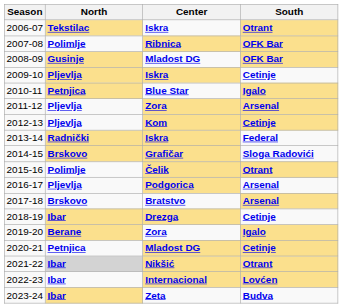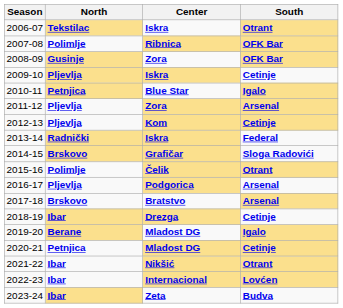2008-09 | Center: Mladost DG -> Zora
2019-20 | Center: Zora -> Mladost DG
2021-22 | North: lightgrey background -> no background
